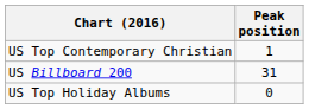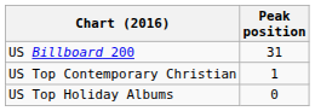rows swapped: US Billboard 200 <-> US Top Contemporary Christian
